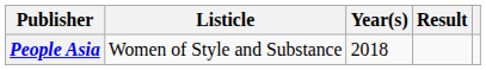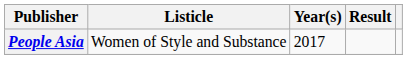People Asia | Year(s): 2018 -> 2017
